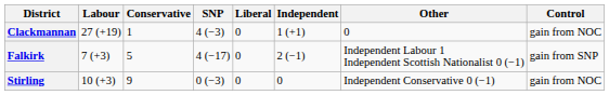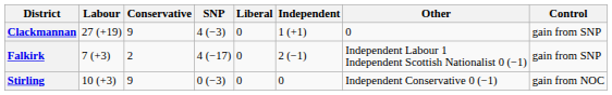Clackmannan | Conservative: 1 -> 9
Clackmannan | column 8: gain from NOC -> gain from SNP
Falkirk | Conservative: 5 -> 2
